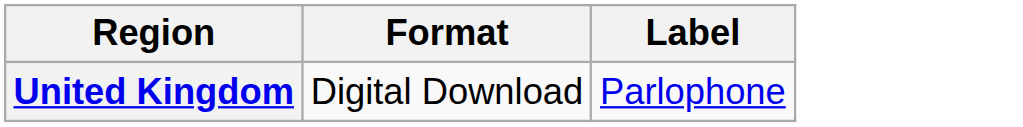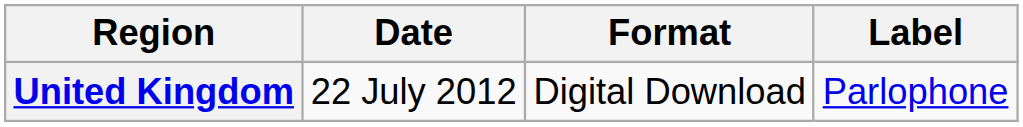+ column: Date | 22 July 2012
